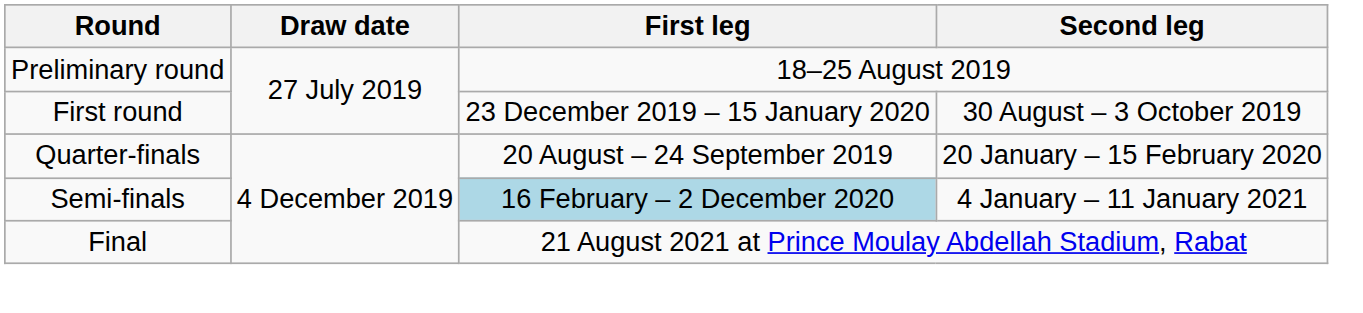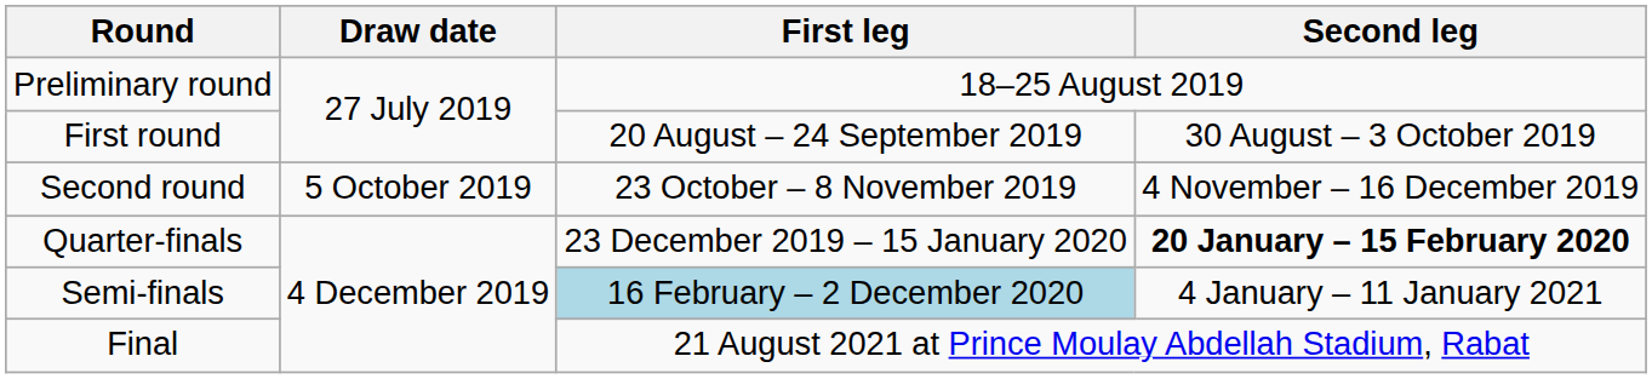First round | First leg: 23 December 2019 – 15 January 2020 -> 20 August – 24 September 2019
+ row: Second round | 5 October 2019 | 23 October – 8 November 2019 | 4 November – 16 December 2019
Quarter-finals | First leg: 20 August – 24 September 2019 -> 23 December 2019 – 15 January 2020
Quarter-finals | Second leg: normal -> bold
